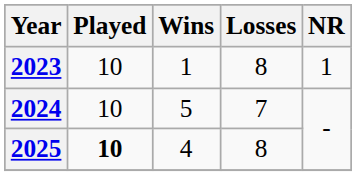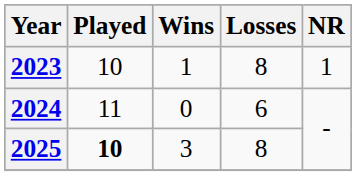2024 | Played: 10 -> 11
2024 | Wins: 5 -> 0
2024 | Losses: 7 -> 6
2025 | Wins: 4 -> 3
